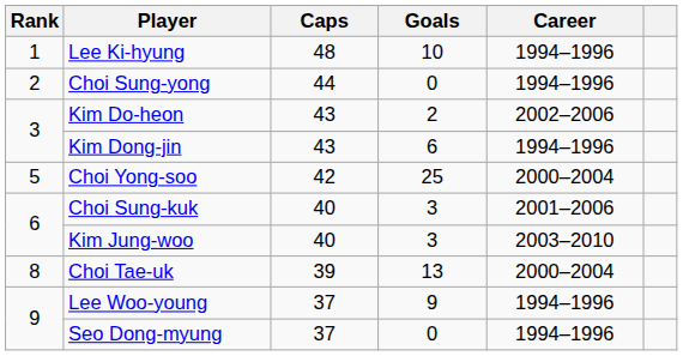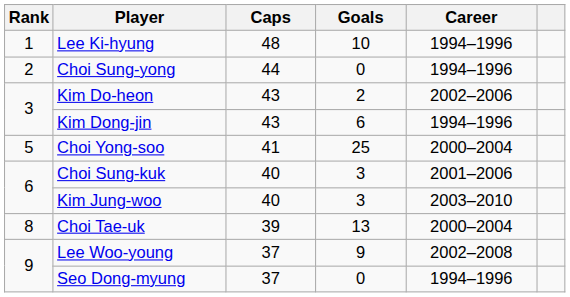Choi Yong-soo | Caps: 42 -> 41
Lee Woo-young | Career: 1994–1996 -> 2002–2008
